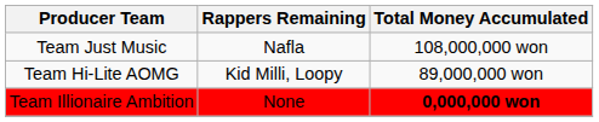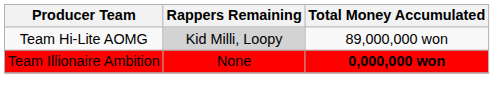- row: Team Just Music | Nafla | 108,000,000 won
Team Hi-Lite AOMG | Rappers Remaining: no background -> lightgrey background
